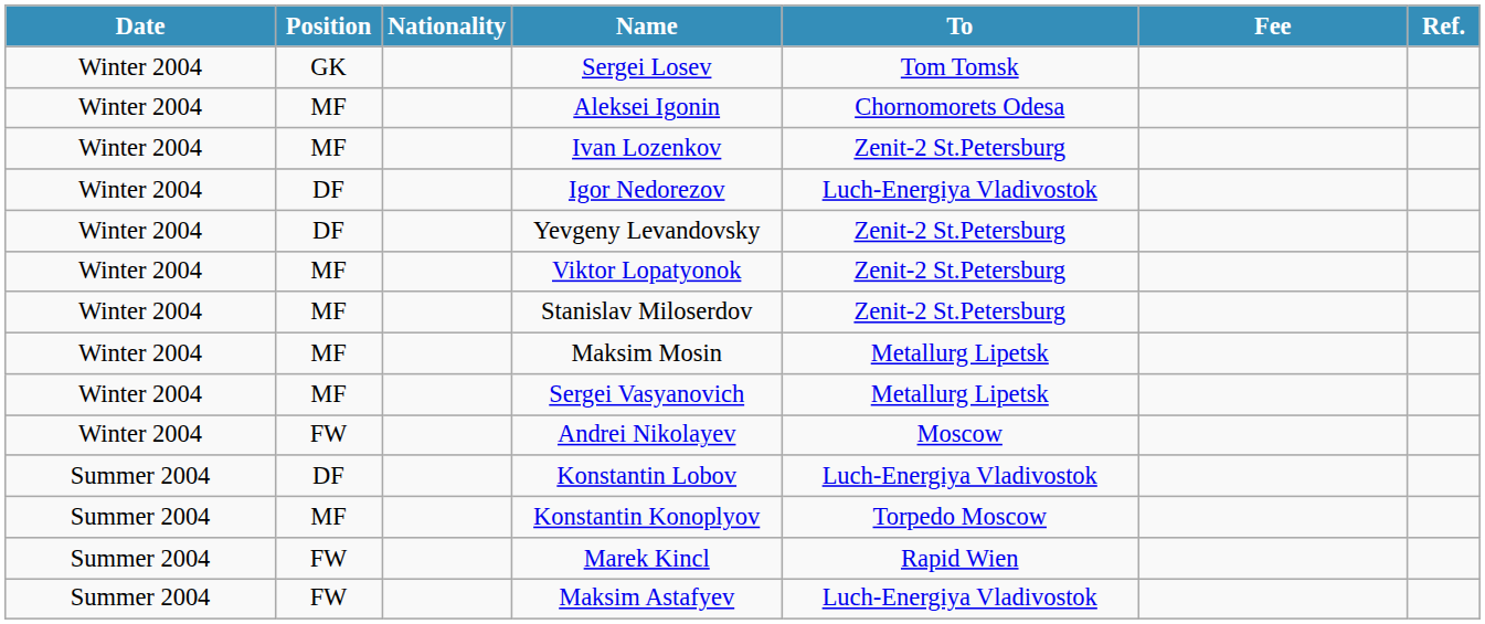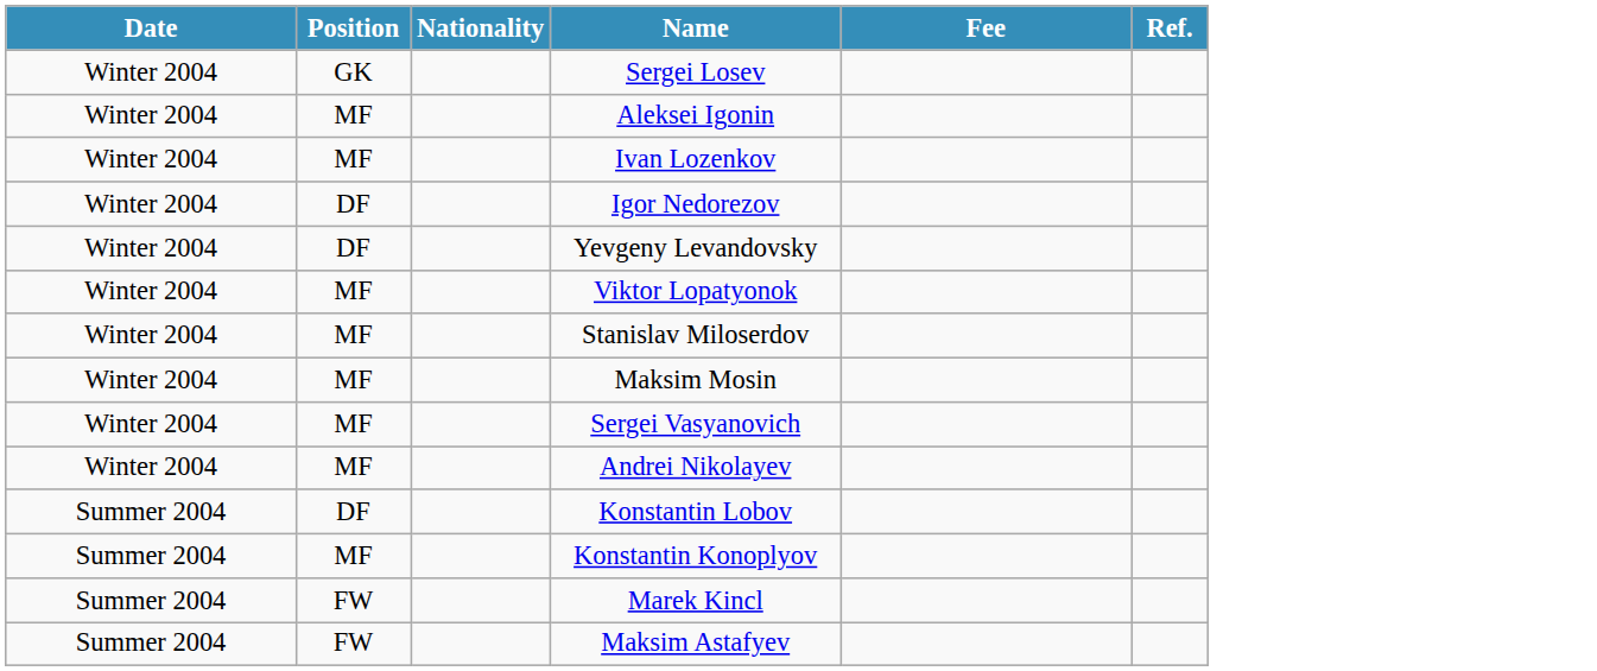- column: To | Tom Tomsk | Chornomorets Odesa | Zenit-2 St.Petersburg | Luch-Energiya Vladivostok | Zenit-2 St.Petersburg | Zenit-2 St.Petersburg | Zenit-2 St.Petersburg | Metallurg Lipetsk | Metallurg Lipetsk | Moscow | Luch-Energiya Vladivostok | Torpedo Moscow | Rapid Wien | Luch-Energiya Vladivostok
Andrei Nikolayev | Position: FW -> MF
